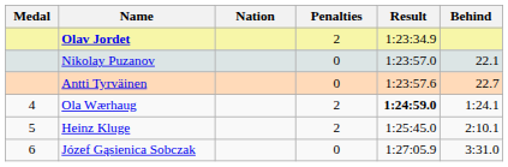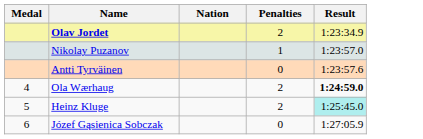- column: Behind | 22.1 | 22.7 | 1:24.1 | 2:10.1 | 3:31.0
Nikolay Puzanov | Penalties: 0 -> 1
Heinz Kluge | Result: no background -> paleturquoise background
